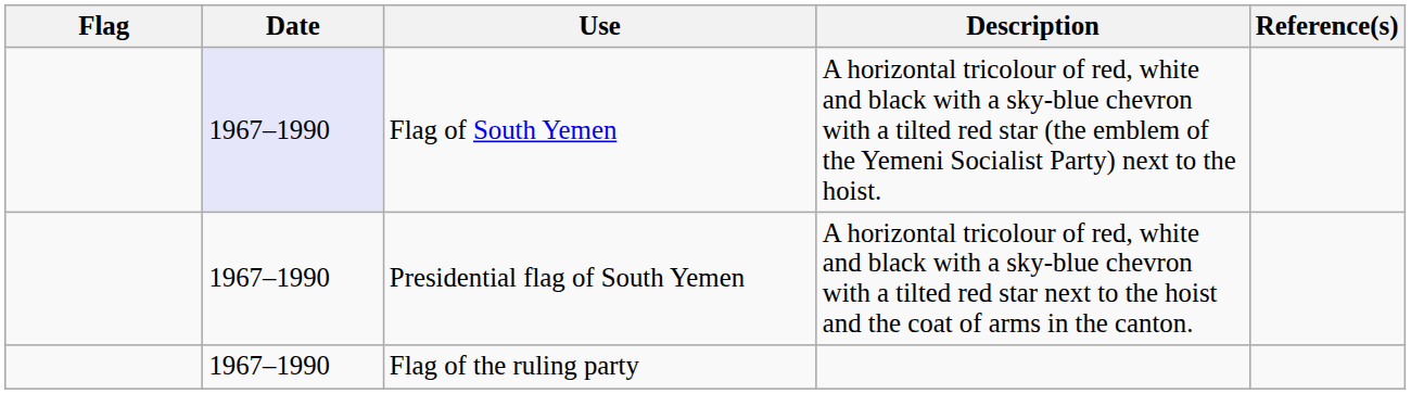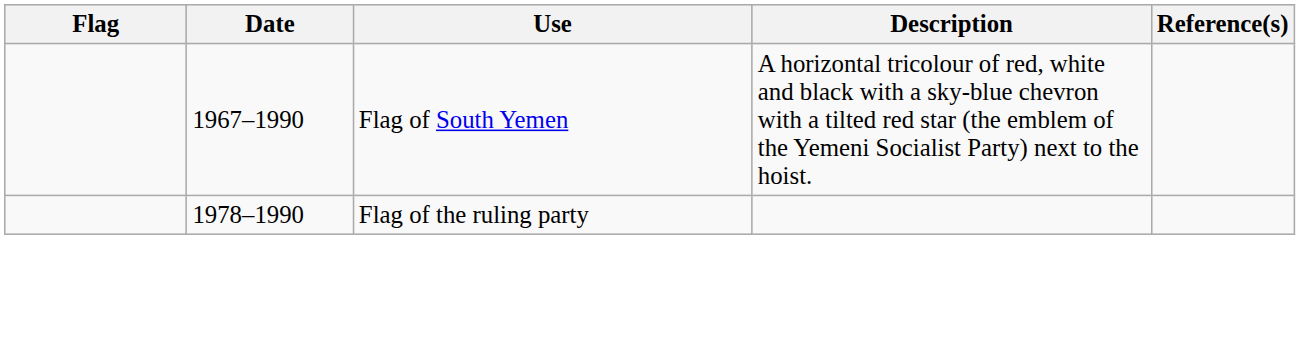Flag of South Yemen | Date: lavender background -> no background
- row: 1967–1990 | Presidential flag of South Yemen | A horizontal tricolour of red, white and black with a sky-blue chevron with a tilted red star next to the hoist and the coat of arms in the canton.
Flag of the ruling party | Date: 1967–1990 -> 1978–1990
